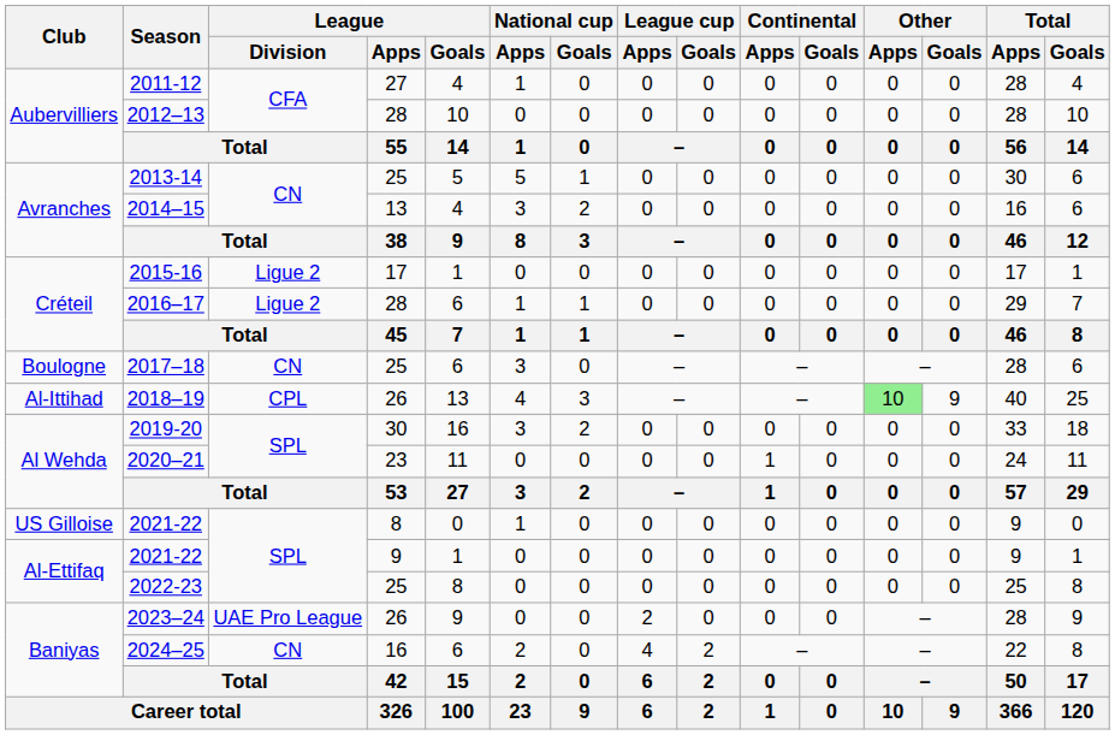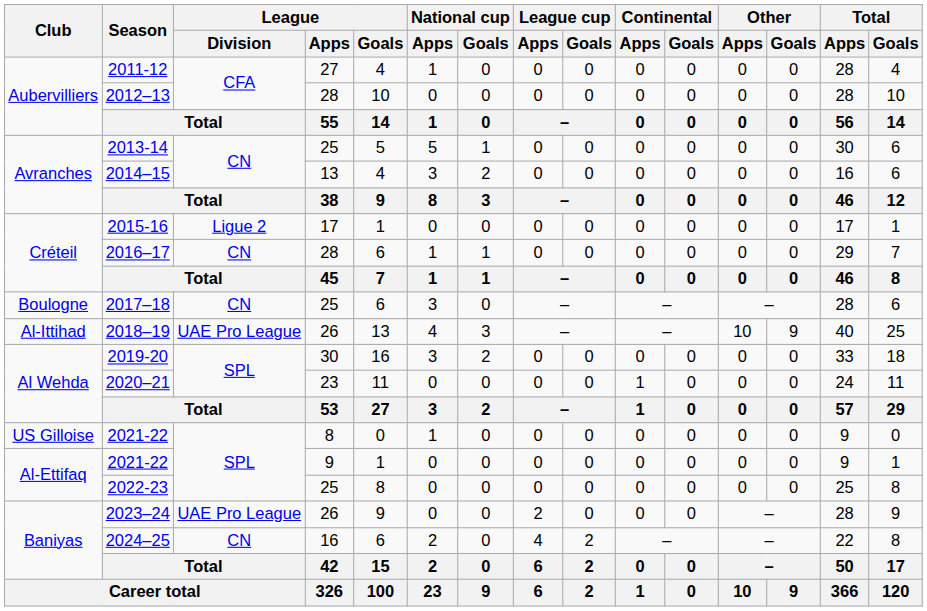2016–17 | League / Division: Ligue 2 -> CN
2018–19 | League / Division: CPL -> UAE Pro League
2018–19 | Other / Apps: lightgreen background -> no background
